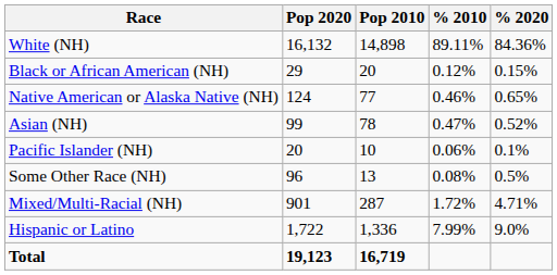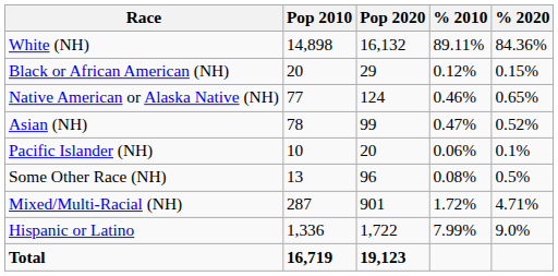columns swapped: Pop 2010 <-> Pop 2020
